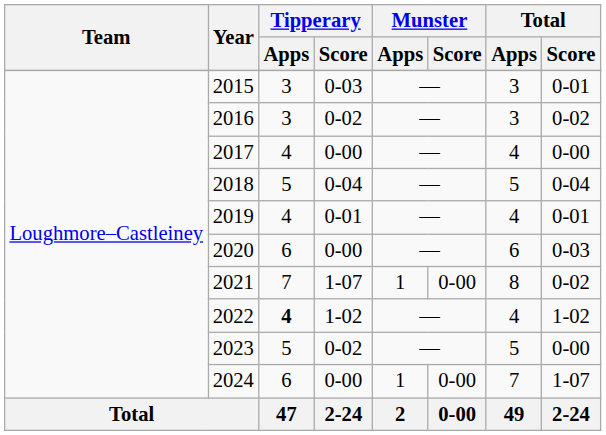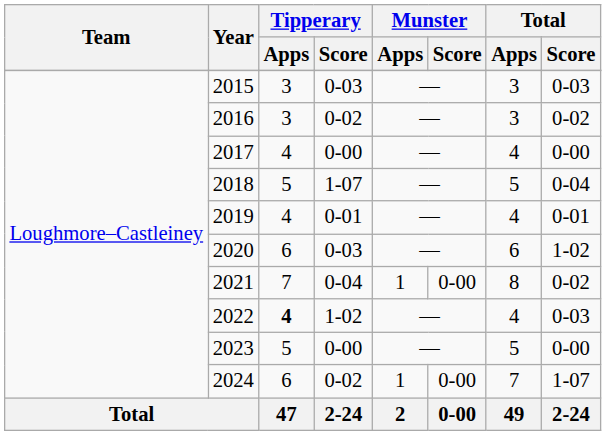2015 | Total / Score: 0-01 -> 0-03
2018 | Tipperary / Score: 0-04 -> 1-07
2020 | Tipperary / Score: 0-00 -> 0-03
2020 | Total / Score: 0-03 -> 1-02
2021 | Tipperary / Score: 1-07 -> 0-04
2022 | Total / Score: 1-02 -> 0-03
2023 | Tipperary / Score: 0-02 -> 0-00
2024 | Tipperary / Score: 0-00 -> 0-02
